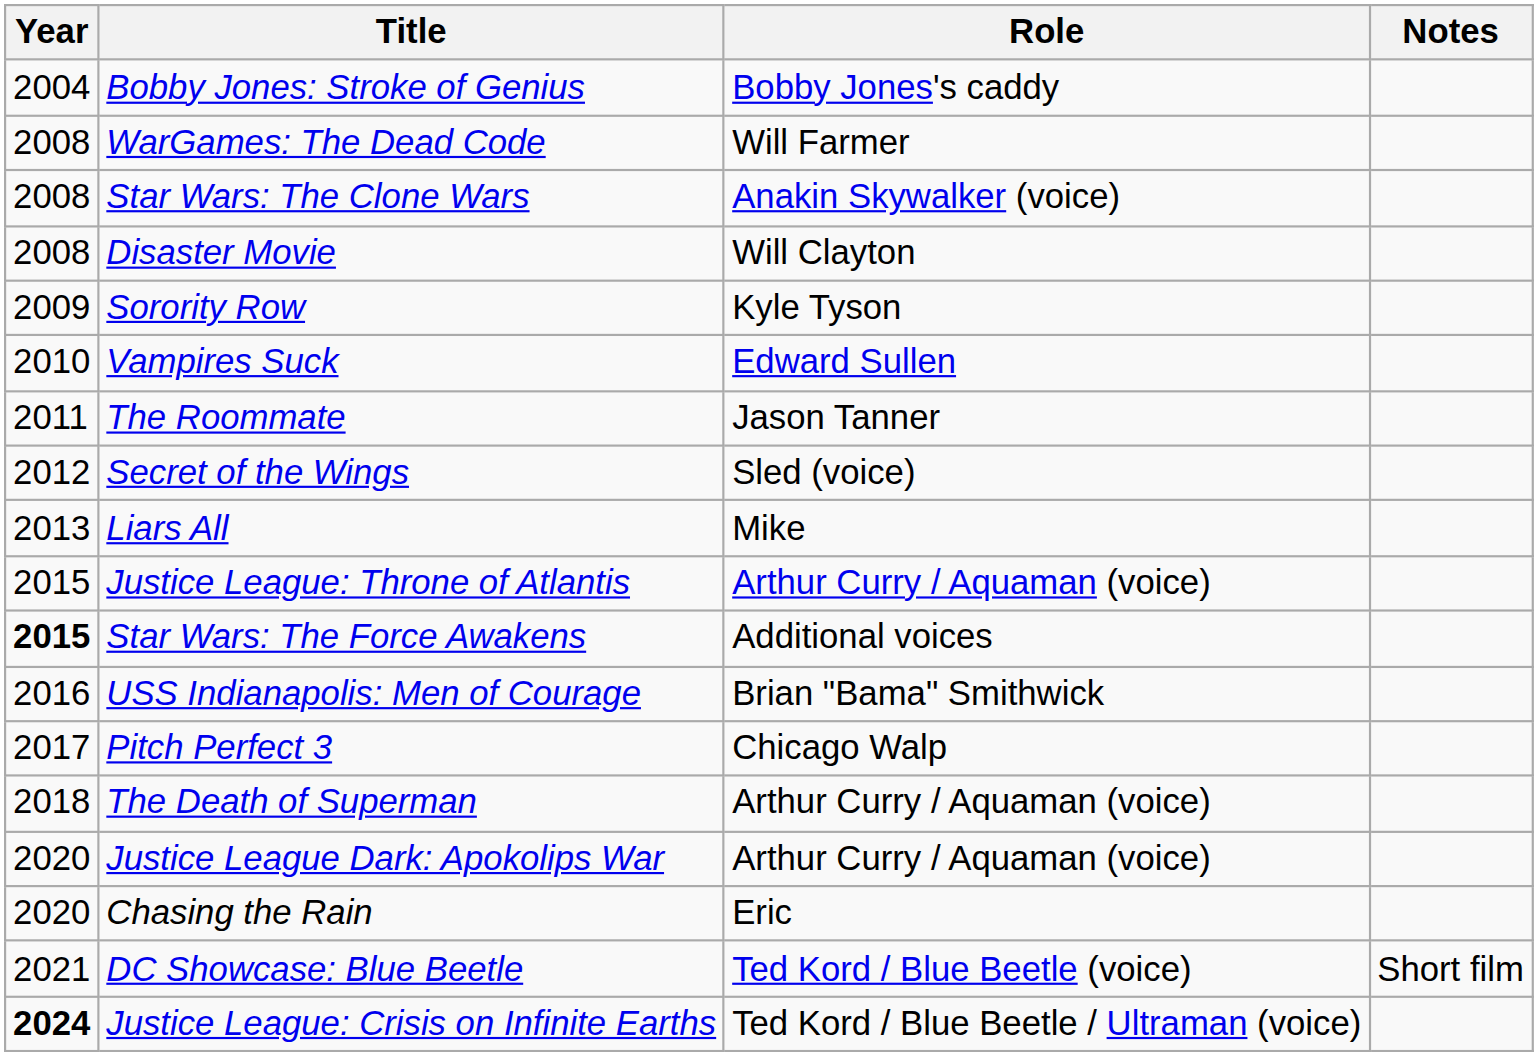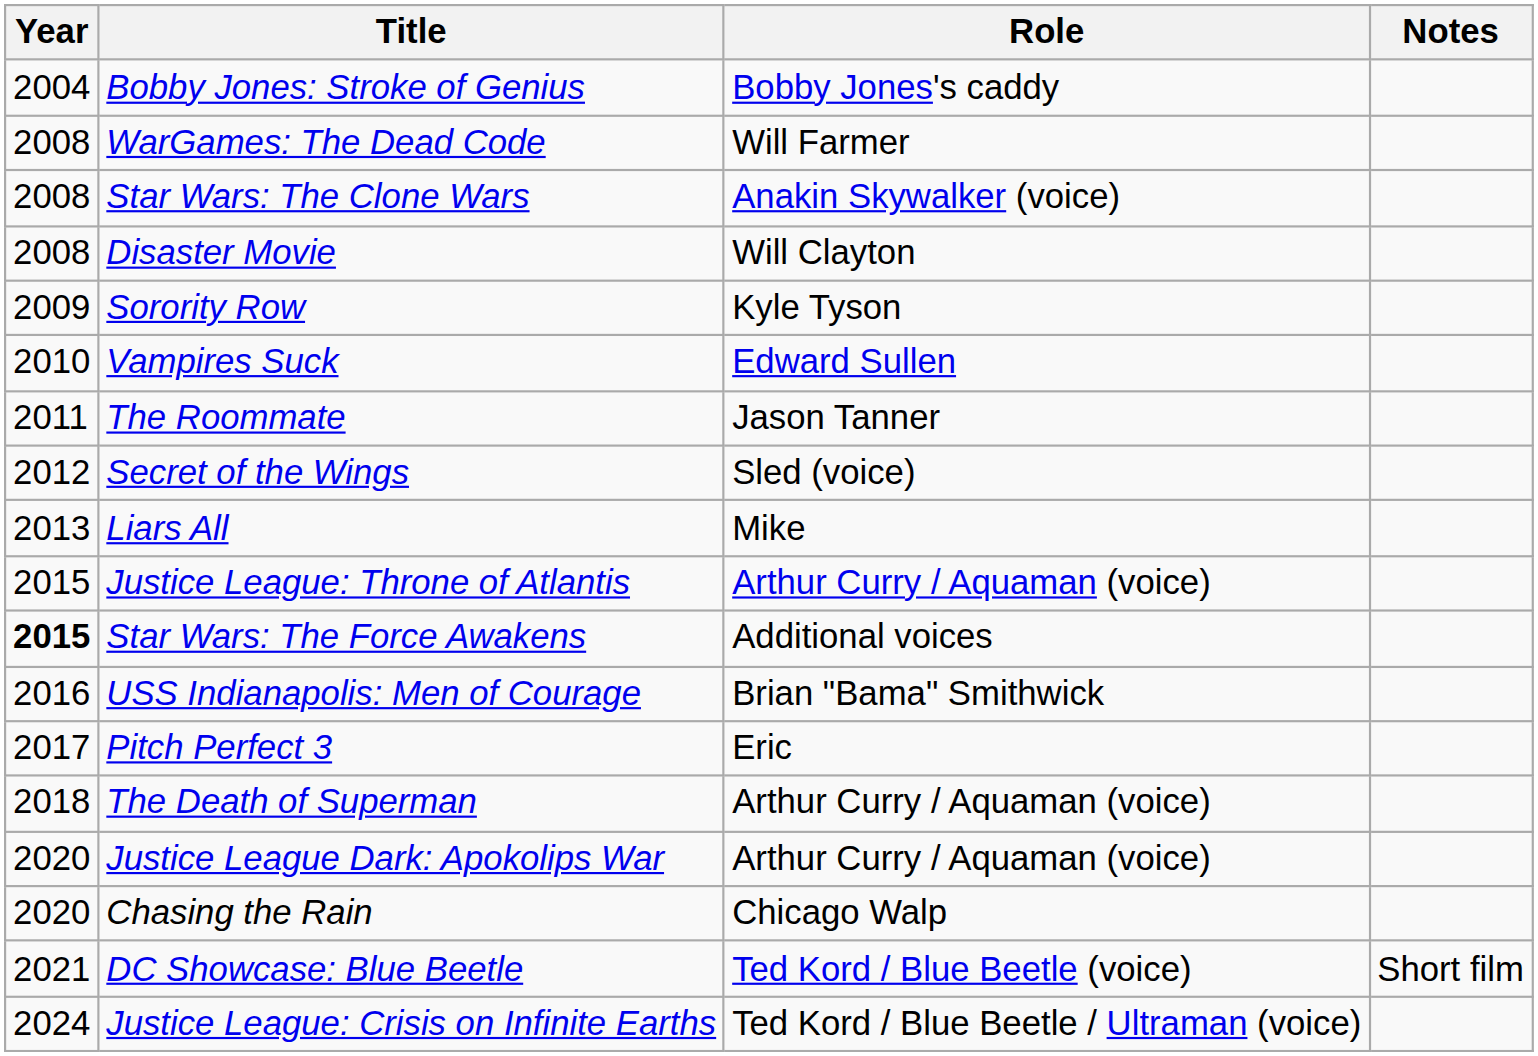Pitch Perfect 3 | Role: Chicago Walp -> Eric
Chasing the Rain | Role: Eric -> Chicago Walp
Justice League: Crisis on Infinite Earths | Year: bold -> normal
